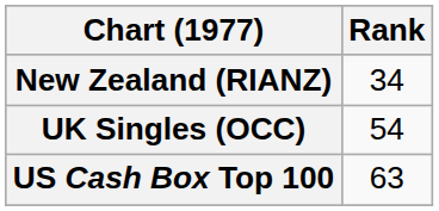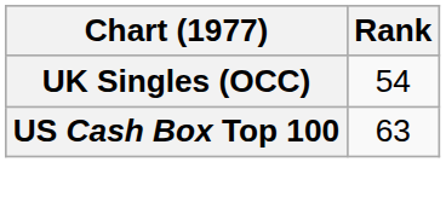- row: New Zealand (RIANZ) | 34
